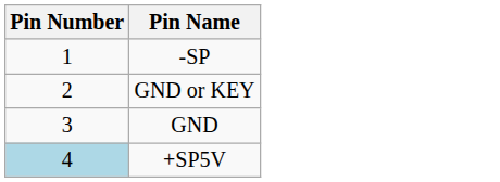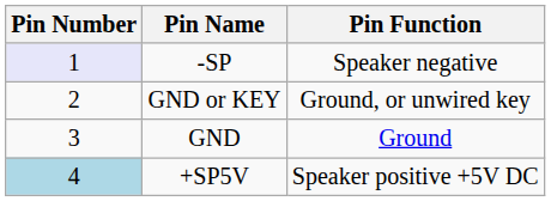+ column: Pin Function | Speaker negative | Ground, or unwired key | Ground | Speaker positive +5V DC
-SP | Pin Number: no background -> lavender background
